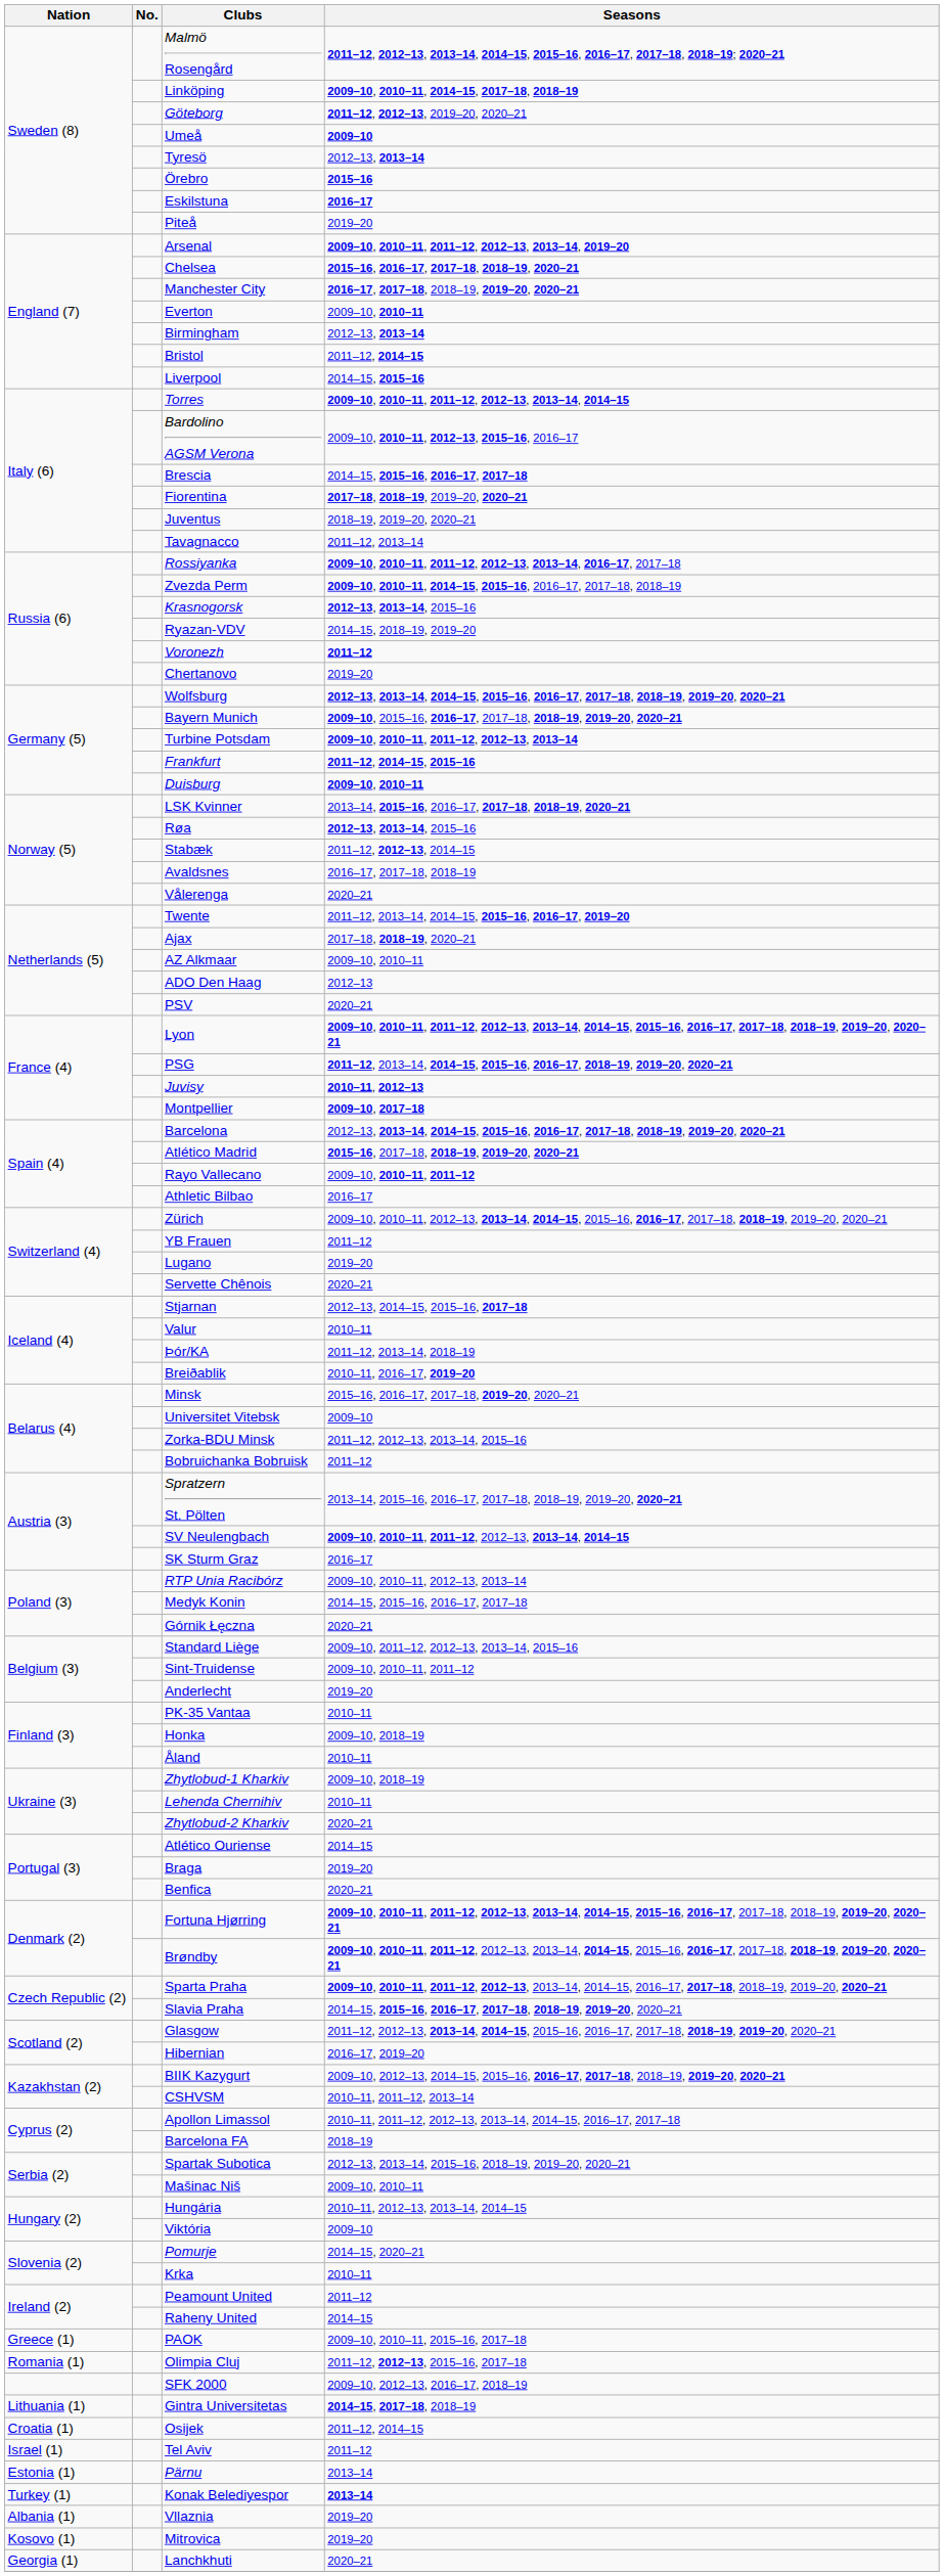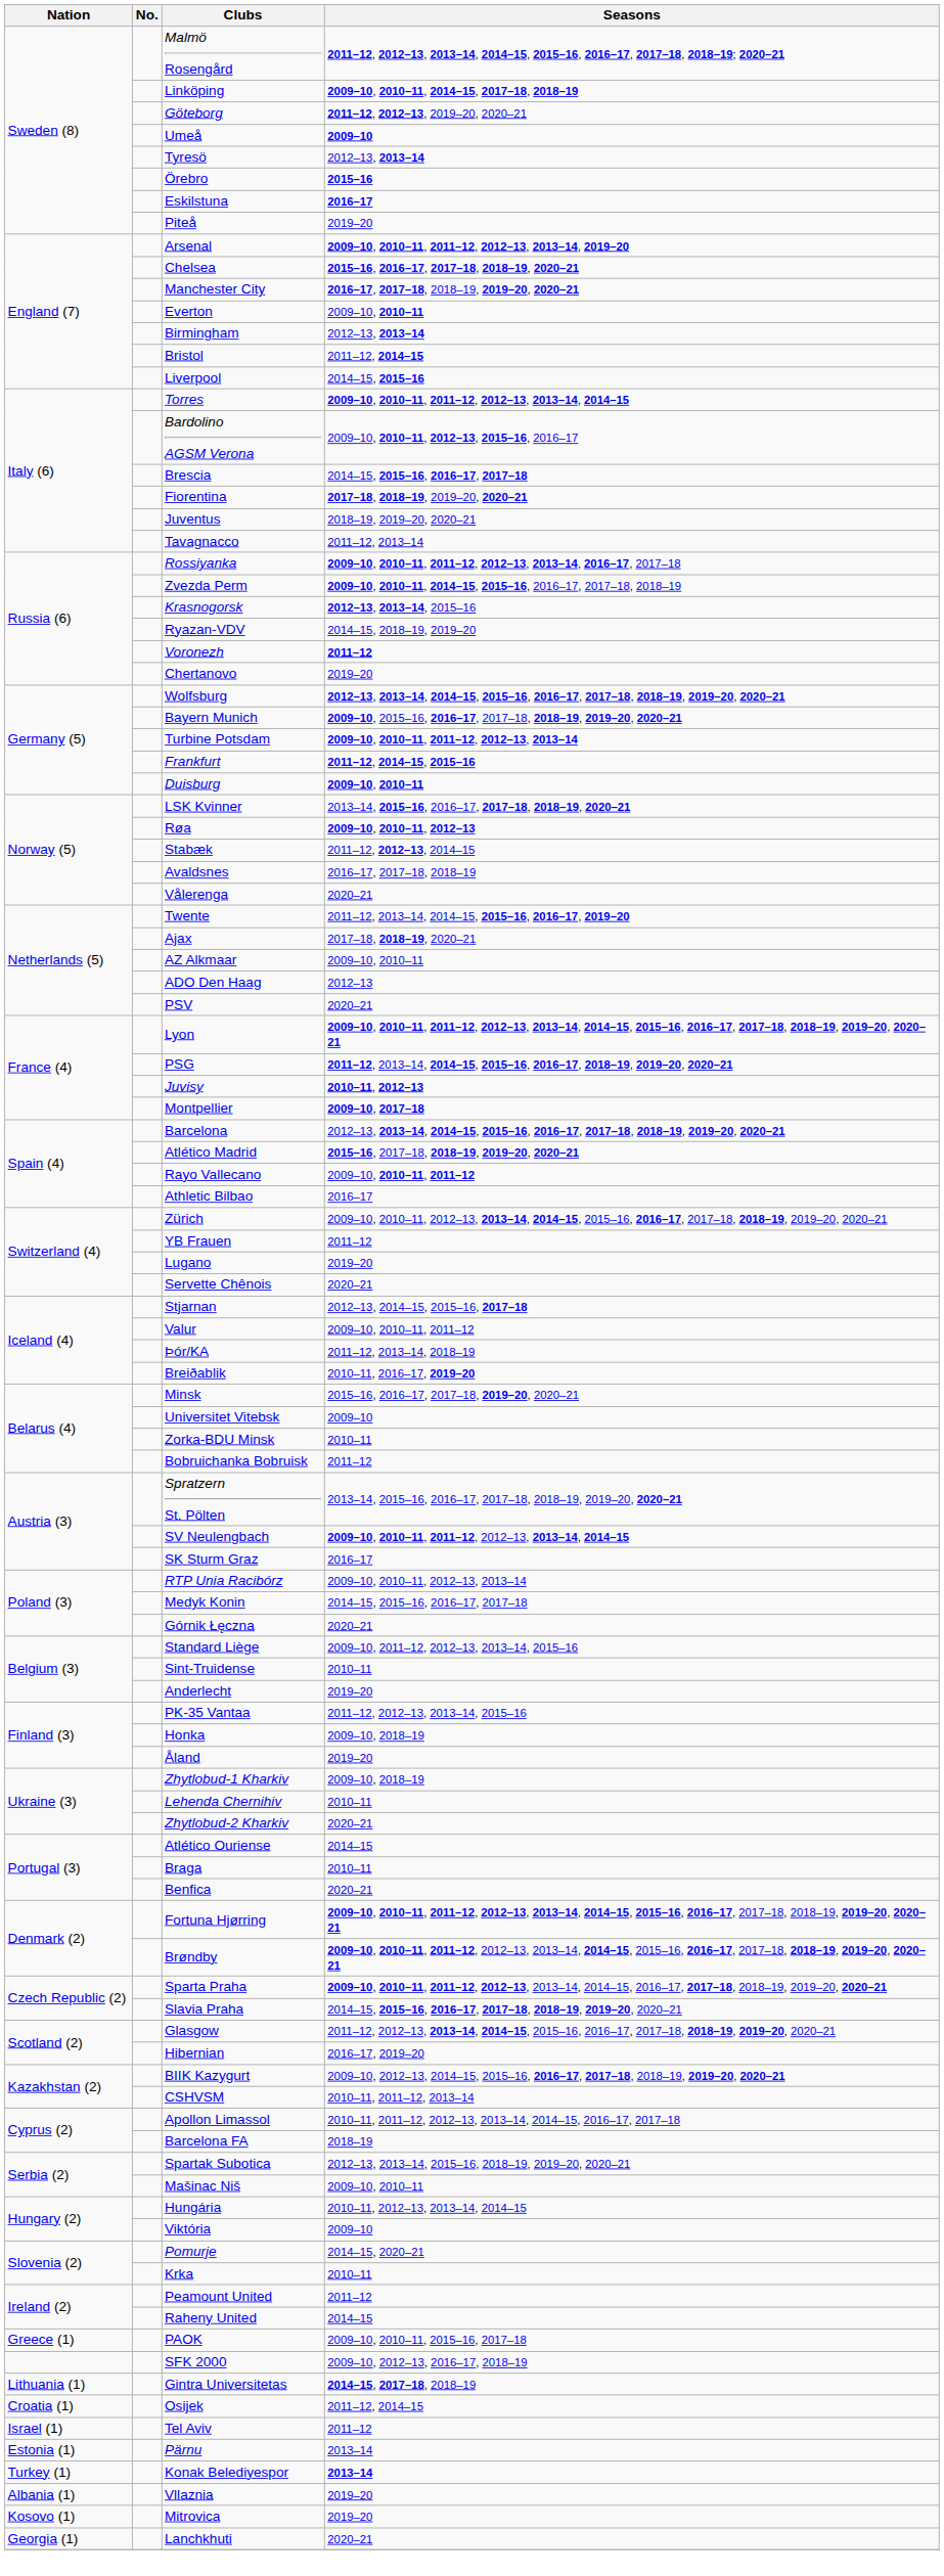Røa | Seasons: 2012–13, 2013–14, 2015–16 -> 2009–10, 2010–11, 2012–13
Valur | Seasons: 2010–11 -> 2009–10, 2010–11, 2011–12
Zorka-BDU Minsk | Seasons: 2011–12, 2012–13, 2013–14, 2015–16 -> 2010–11
Sint-Truidense | Seasons: 2009–10, 2010–11, 2011–12 -> 2010–11
PK-35 Vantaa | Seasons: 2010–11 -> 2011–12, 2012–13, 2013–14, 2015–16
Åland | Seasons: 2010–11 -> 2019–20
Braga | Seasons: 2019–20 -> 2010–11
- row: Romania (1) | Olimpia Cluj | 2011–12, 2012–13, 2015–16, 2017–18
